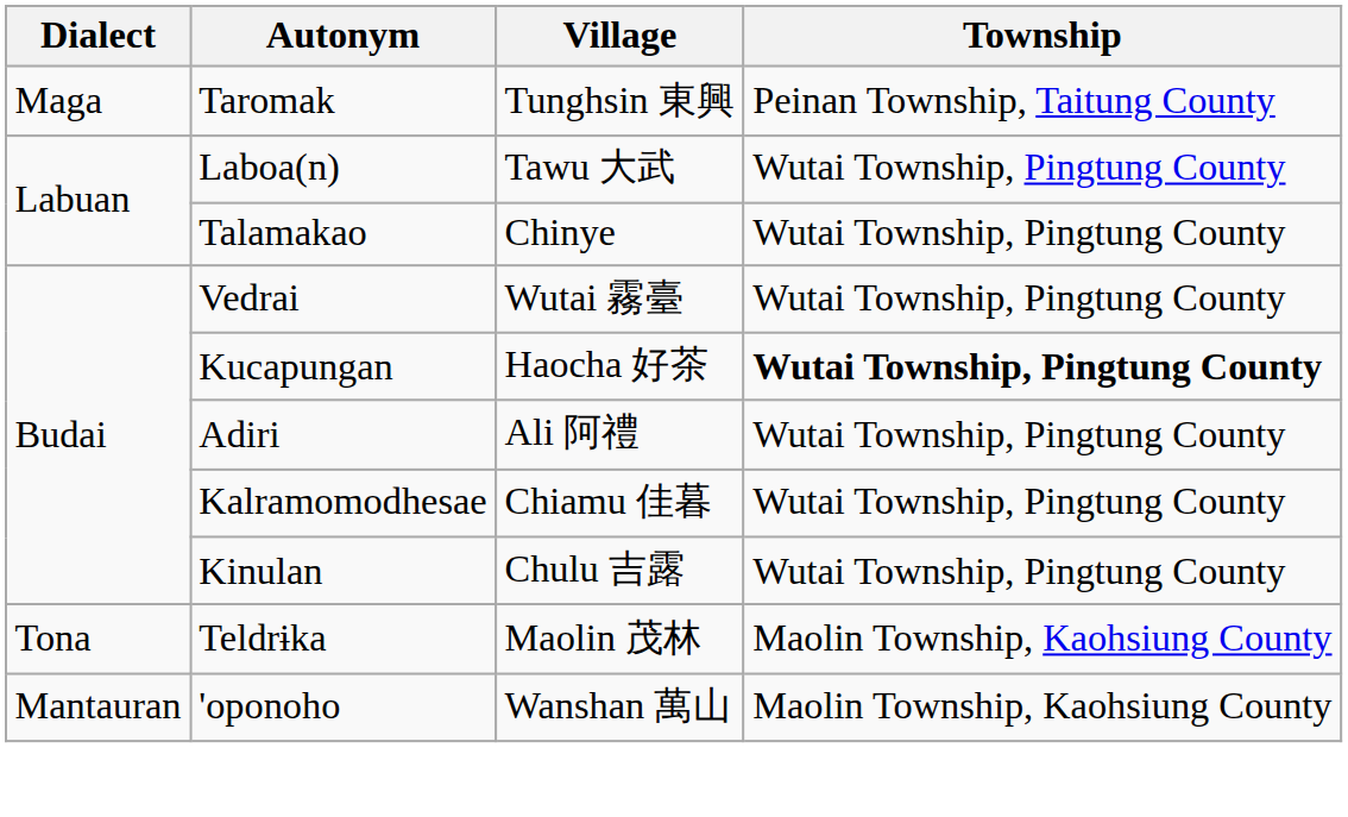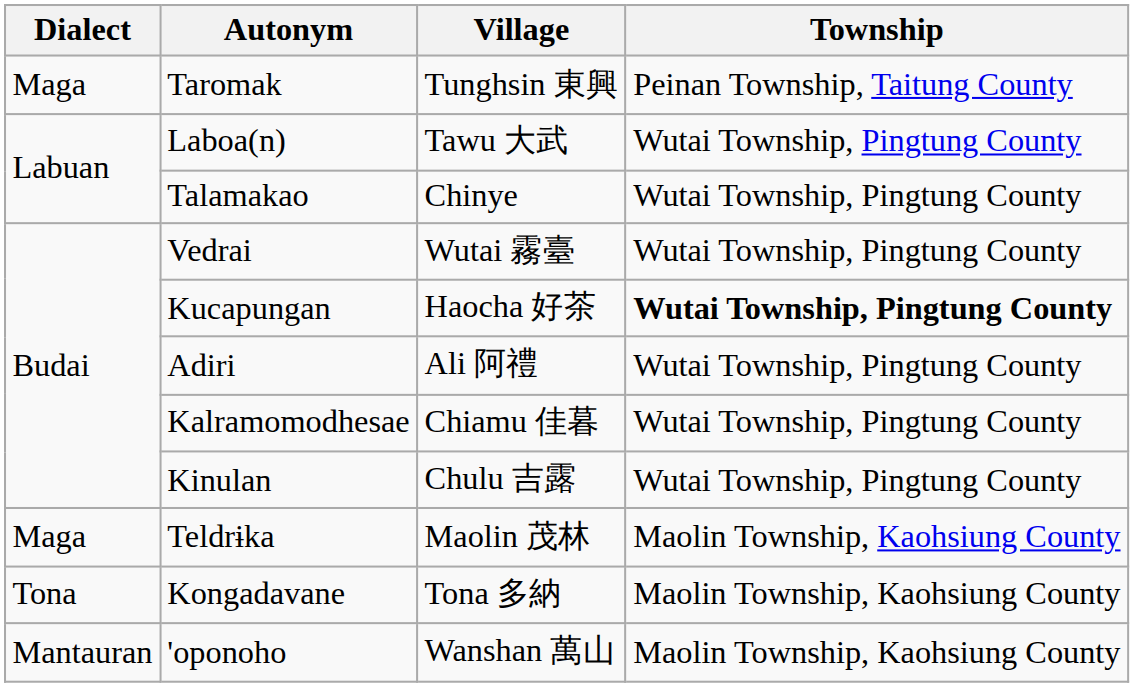Teldrɨka | Dialect: Tona -> Maga
+ row: Tona | Kongadavane | Tona 多納 | Maolin Township, Kaohsiung County
